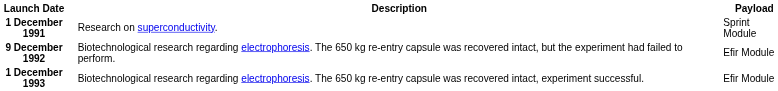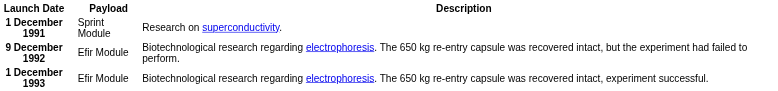columns swapped: Payload <-> Description
